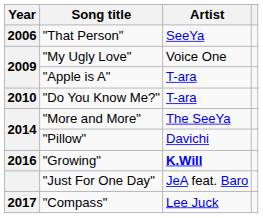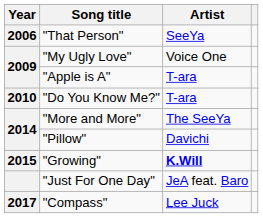"Growing" | Year: 2016 -> 2015
